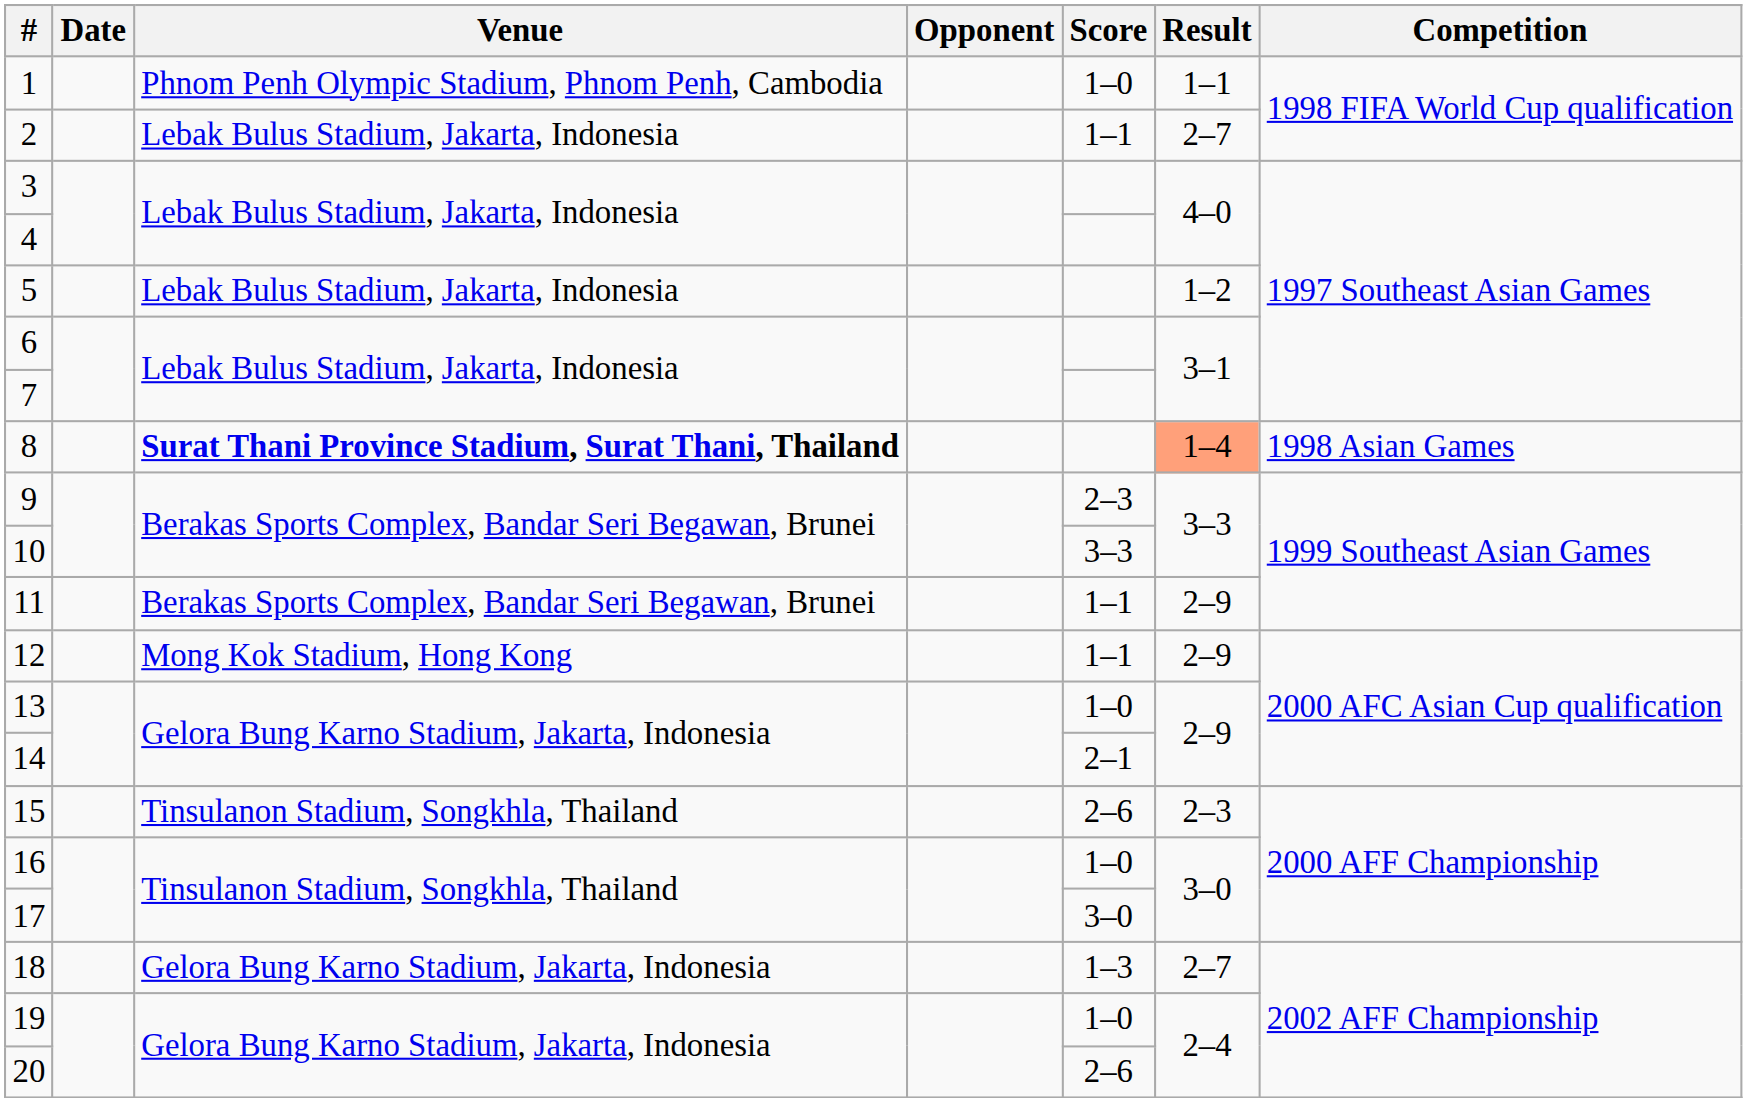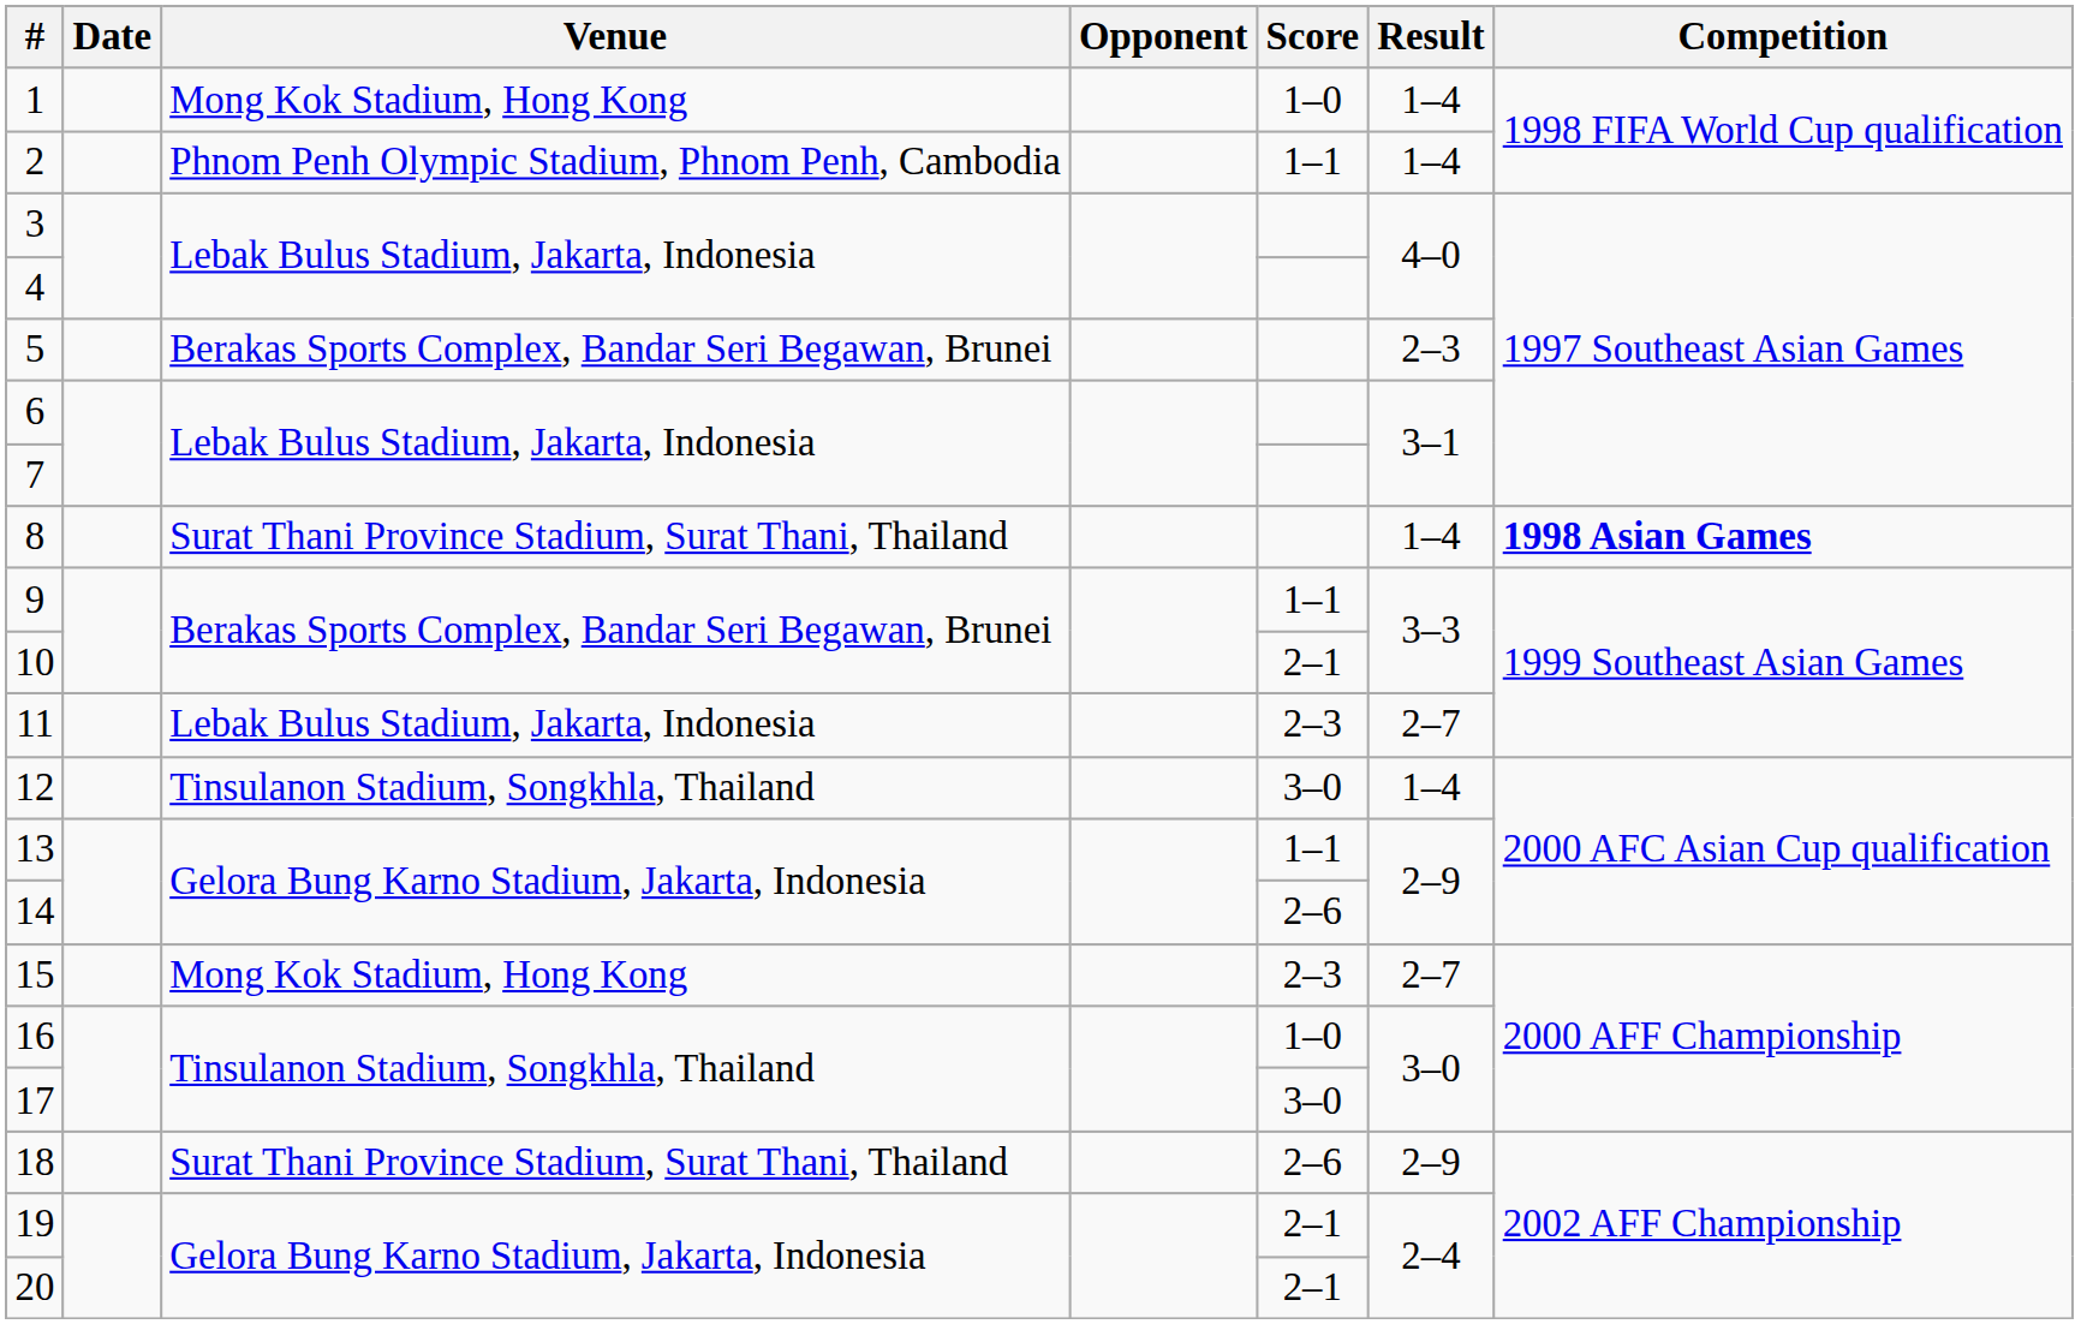1 | Venue: Phnom Penh Olympic Stadium, Phnom Penh, Cambodia -> Mong Kok Stadium, Hong Kong
1 | Result: 1–1 -> 1–4
2 | Venue: Lebak Bulus Stadium, Jakarta, Indonesia -> Phnom Penh Olympic Stadium, Phnom Penh, Cambodia
2 | Result: 2–7 -> 1–4
5 | Venue: Lebak Bulus Stadium, Jakarta, Indonesia -> Berakas Sports Complex, Bandar Seri Begawan, Brunei
5 | Result: 1–2 -> 2–3
8 | Venue: bold -> normal
8 | Result: lightsalmon background -> no background
8 | Competition: normal -> bold
9 | Score: 2–3 -> 1–1
10 | Score: 3–3 -> 2–1
11 | Venue: Berakas Sports Complex, Bandar Seri Begawan, Brunei -> Lebak Bulus Stadium, Jakarta, Indonesia
11 | Score: 1–1 -> 2–3
11 | Result: 2–9 -> 2–7
12 | Venue: Mong Kok Stadium, Hong Kong -> Tinsulanon Stadium, Songkhla, Thailand
12 | Score: 1–1 -> 3–0
12 | Result: 2–9 -> 1–4
13 | Score: 1–0 -> 1–1
14 | Score: 2–1 -> 2–6
15 | Venue: Tinsulanon Stadium, Songkhla, Thailand -> Mong Kok Stadium, Hong Kong
15 | Score: 2–6 -> 2–3
15 | Result: 2–3 -> 2–7
18 | Venue: Gelora Bung Karno Stadium, Jakarta, Indonesia -> Surat Thani Province Stadium, Surat Thani, Thailand
18 | Score: 1–3 -> 2–6
18 | Result: 2–7 -> 2–9
19 | Score: 1–0 -> 2–1
20 | Score: 2–6 -> 2–1
